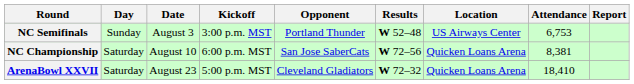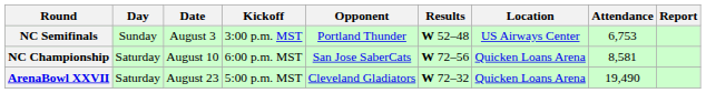NC Championship | Attendance: 8,381 -> 8,581
ArenaBowl XXVII | Attendance: 18,410 -> 19,490
